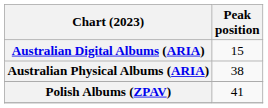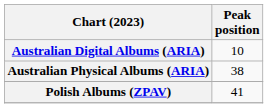Australian Digital Albums (ARIA) | Peak position: 15 -> 10
